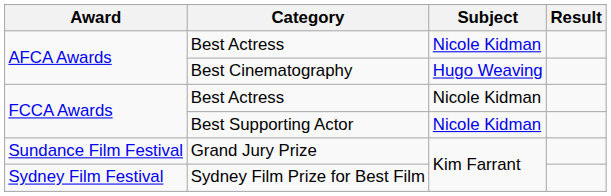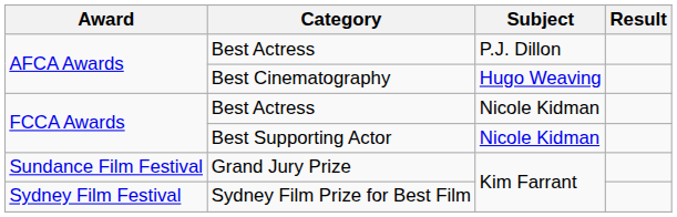AFCA Awards / Best Actress | Subject: Nicole Kidman -> P.J. Dillon
